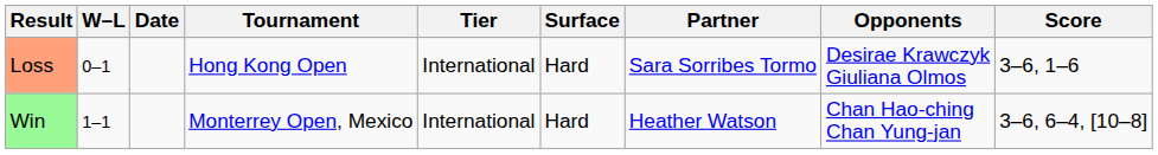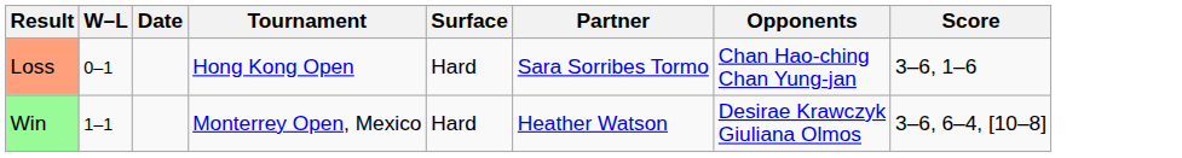- column: Tier | International | International
Loss | Opponents: Desirae Krawczyk Giuliana Olmos -> Chan Hao-ching Chan Yung-jan
Win | Opponents: Chan Hao-ching Chan Yung-jan -> Desirae Krawczyk Giuliana Olmos
